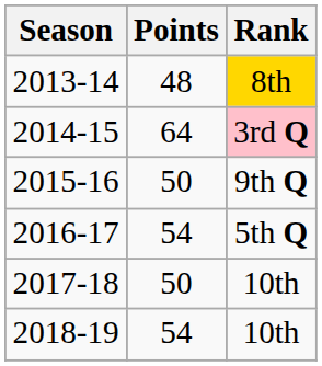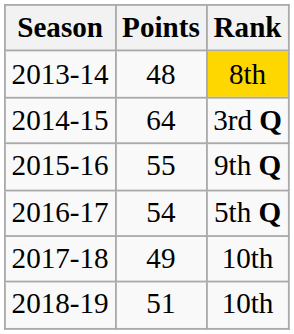2014-15 | Rank: pink background -> no background
2015-16 | Points: 50 -> 55
2017-18 | Points: 50 -> 49
2018-19 | Points: 54 -> 51
